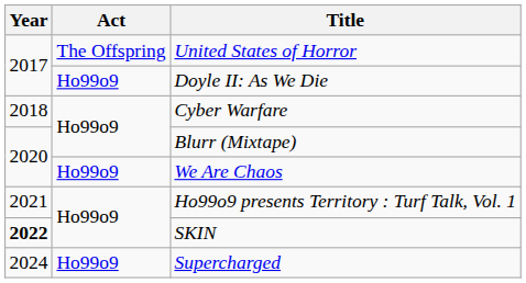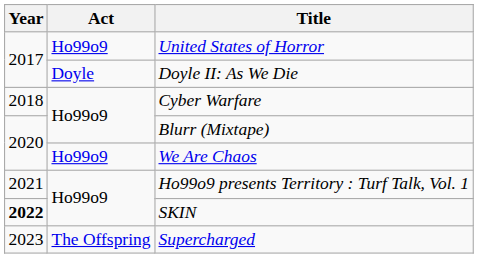United States of Horror | Act: The Offspring -> Ho99o9
Doyle II: As We Die | Act: Ho99o9 -> Doyle
Supercharged | Year: 2024 -> 2023
Supercharged | Act: Ho99o9 -> The Offspring
